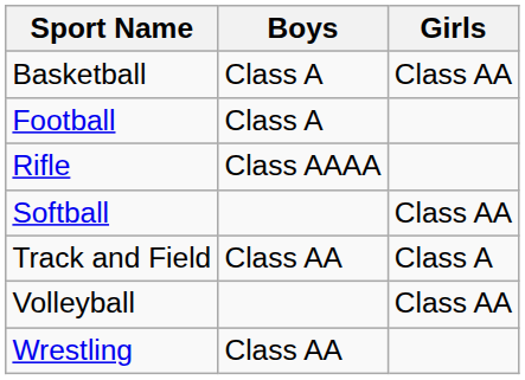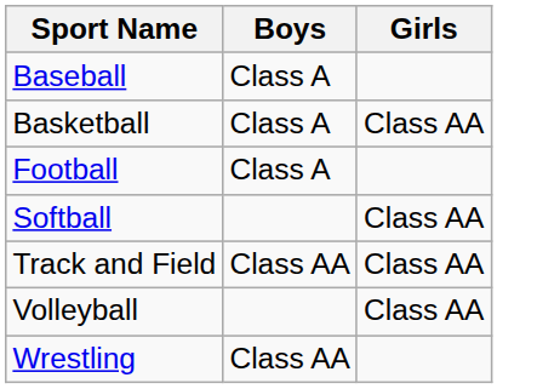+ row: Baseball | Class A
- row: Rifle | Class AAAA
Track and Field | Girls: Class A -> Class AA
